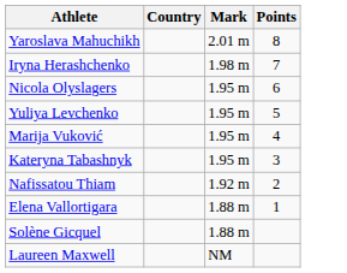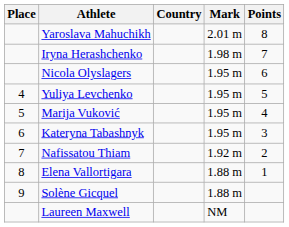+ column: Place | 4 | 5 | 6 | 7 | 8 | 9
